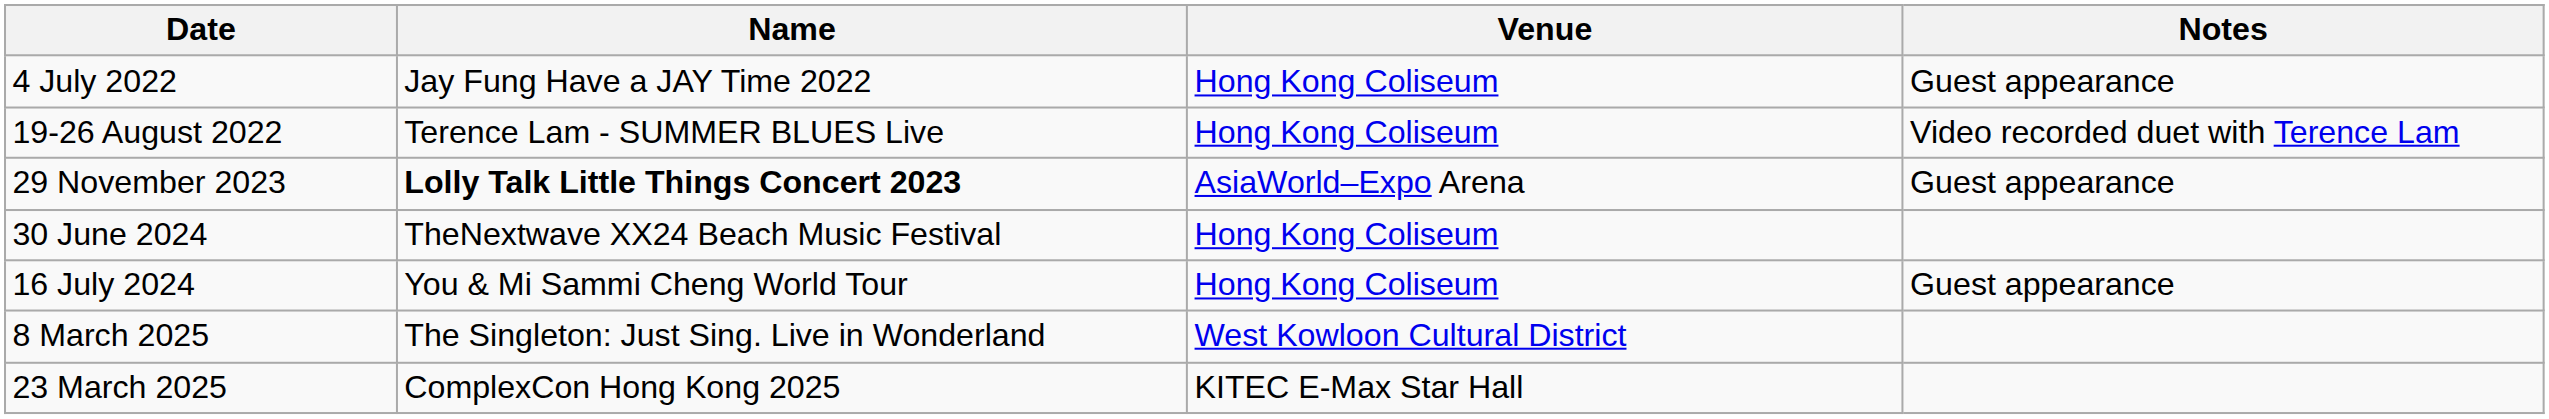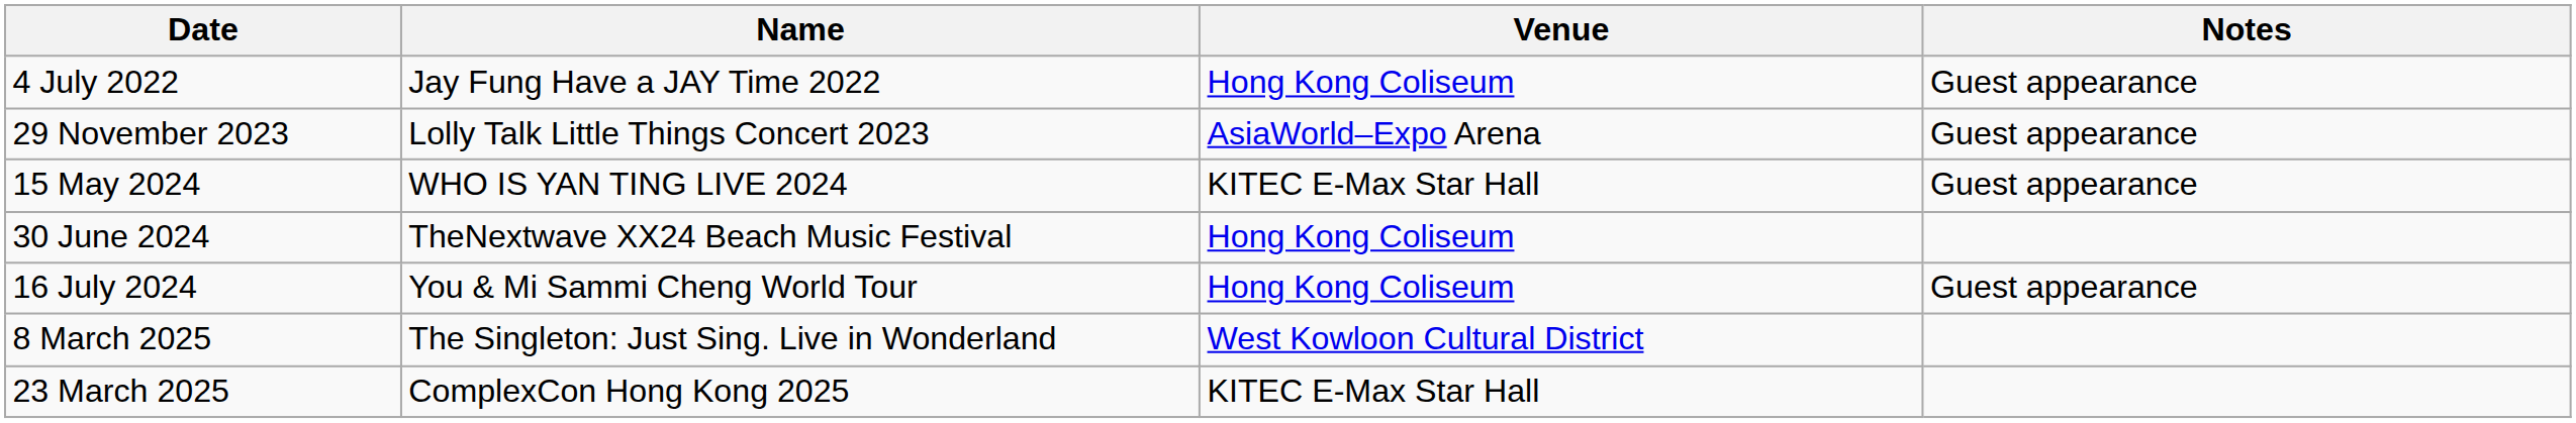- row: 19-26 August 2022 | Terence Lam - SUMMER BLUES Live | Hong Kong Coliseum | Video recorded duet with Terence Lam
29 November 2023 | Name: bold -> normal
+ row: 15 May 2024 | WHO IS YAN TING LIVE 2024 | KITEC E-Max Star Hall | Guest appearance
